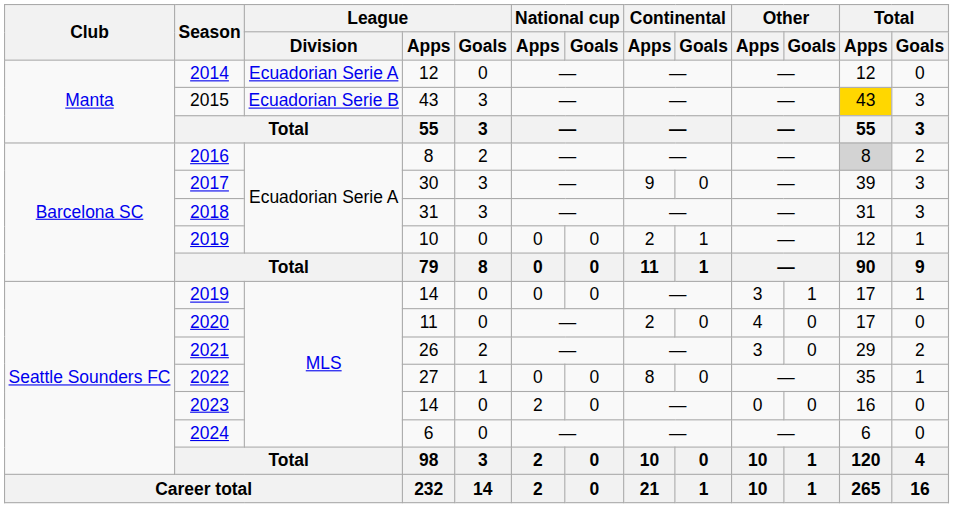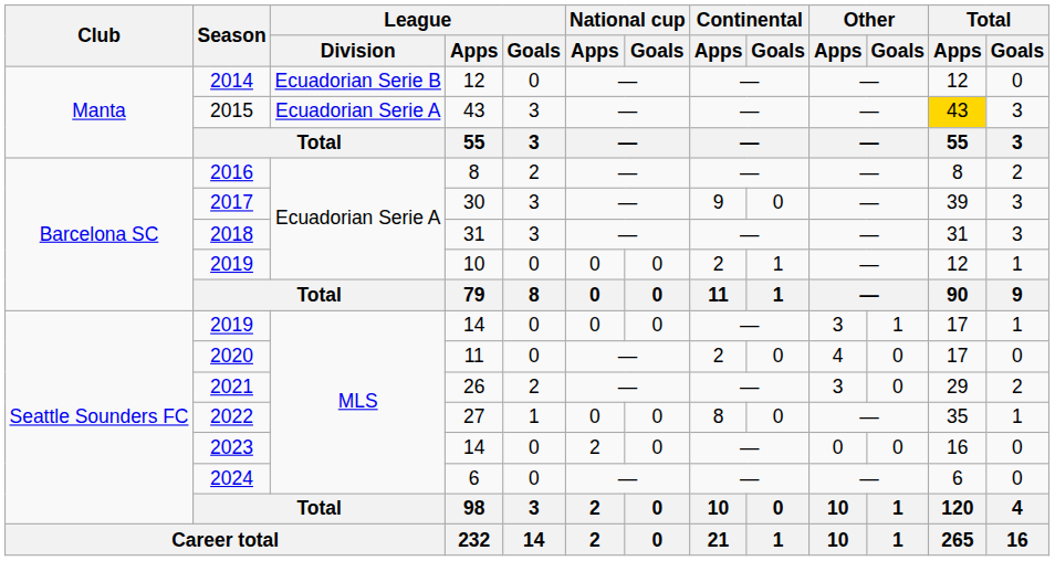2014 | League / Division: Ecuadorian Serie A -> Ecuadorian Serie B
2015 | League / Division: Ecuadorian Serie B -> Ecuadorian Serie A
2016 | Total / Apps: lightgrey background -> no background
